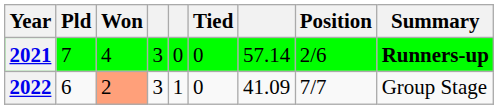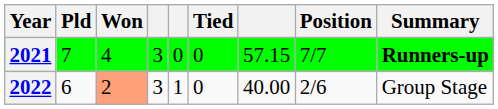2021 | column 7: 57.14 -> 57.15
2021 | Position: 2/6 -> 7/7
2022 | column 7: 41.09 -> 40.00
2022 | Position: 7/7 -> 2/6
